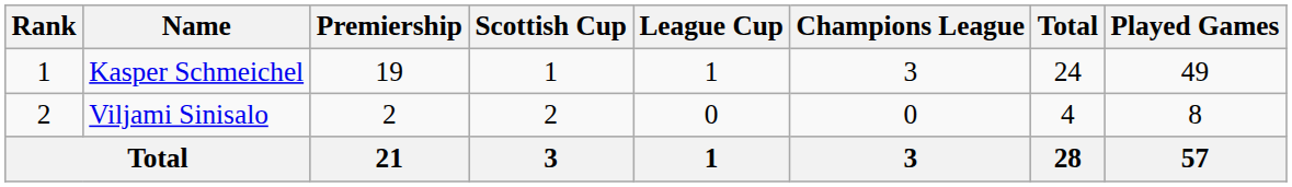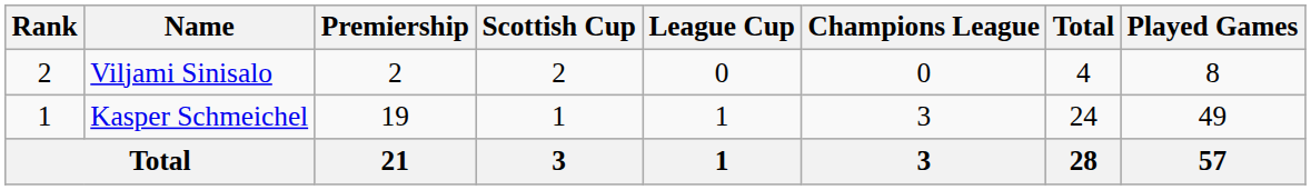rows swapped: Kasper Schmeichel <-> Viljami Sinisalo
